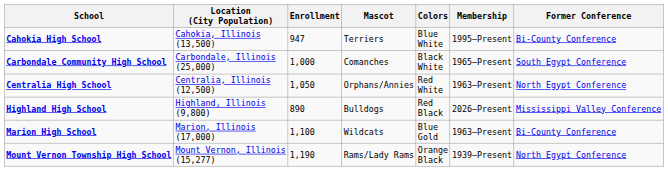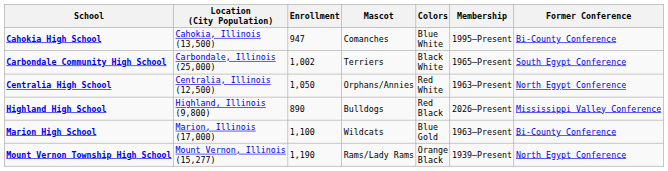Cahokia High School | Mascot: Terriers -> Comanches
Carbondale Community High School | Enrollment: 1,000 -> 1,002
Carbondale Community High School | Mascot: Comanches -> Terriers
